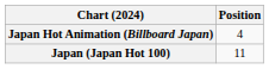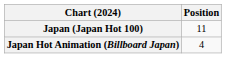rows swapped: Japan (Japan Hot 100) <-> Japan Hot Animation (Billboard Japan)
